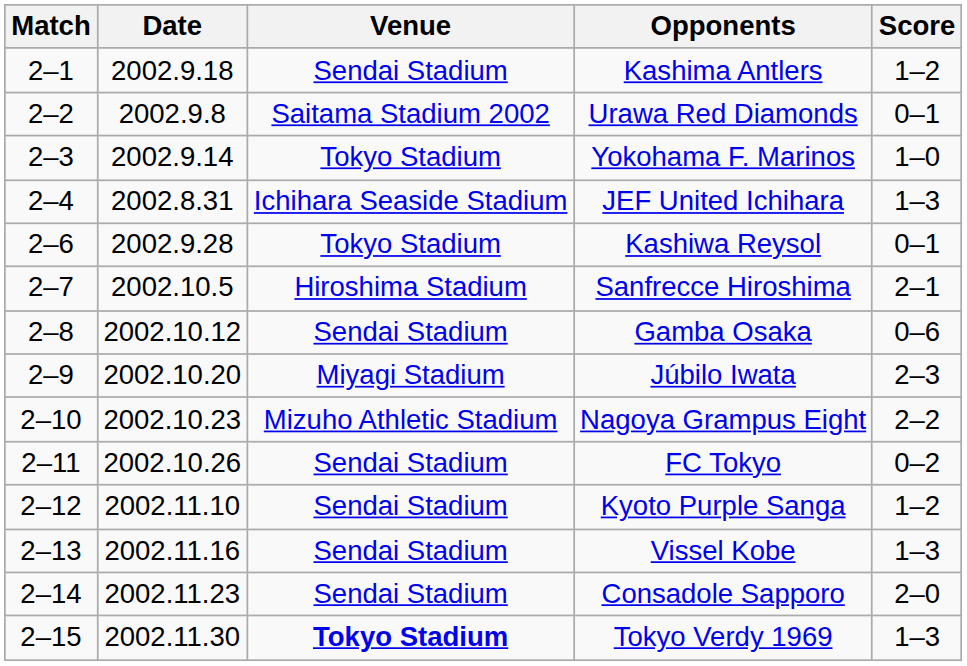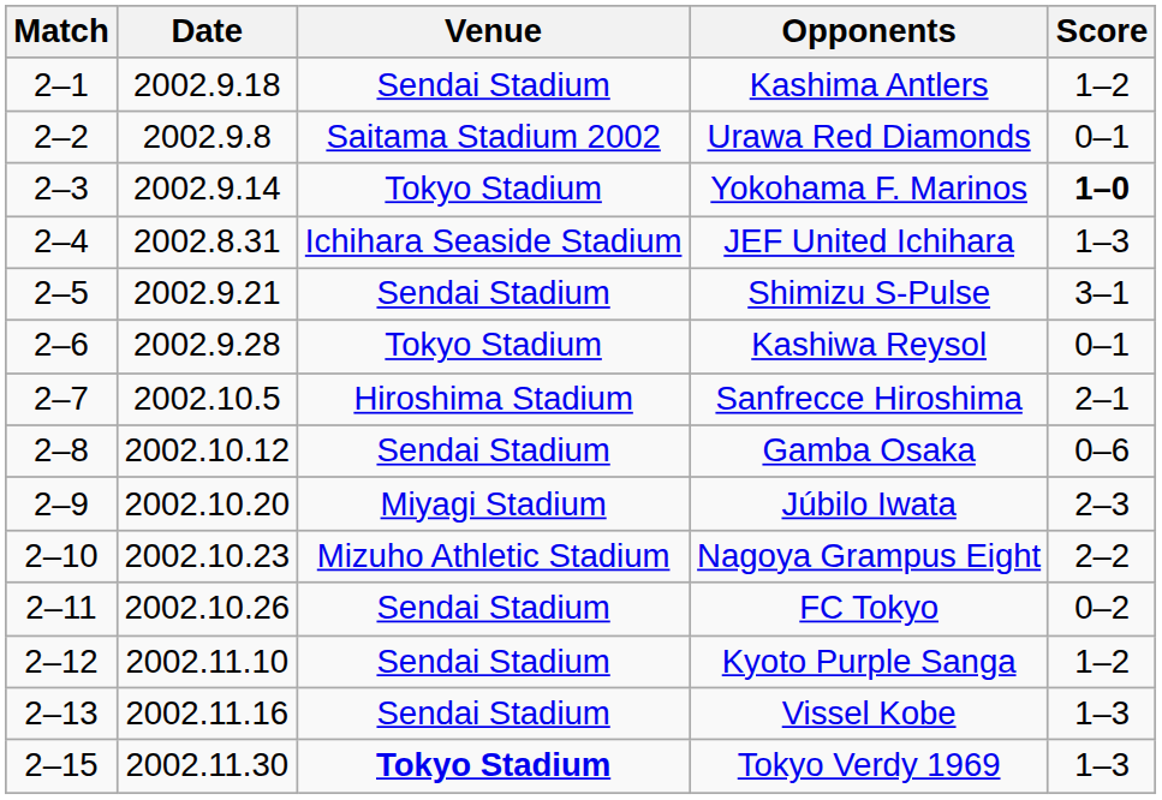Yokohama F. Marinos | Score: normal -> bold
+ row: 2–5 | 2002.9.21 | Sendai Stadium | Shimizu S-Pulse | 3–1
- row: 2–14 | 2002.11.23 | Sendai Stadium | Consadole Sapporo | 2–0
